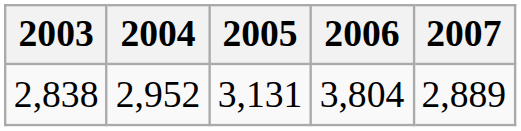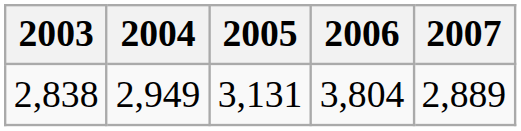2,838 | 2004: 2,952 -> 2,949
